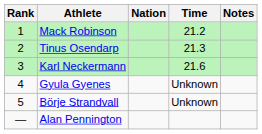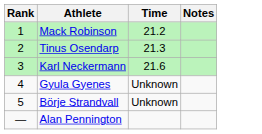- column: Nation
